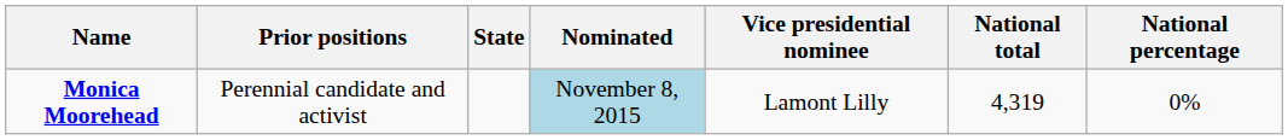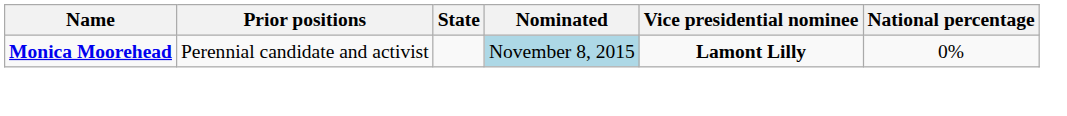- column: National total | 4,319
Monica Moorehead | Vice presidential nominee: normal -> bold
